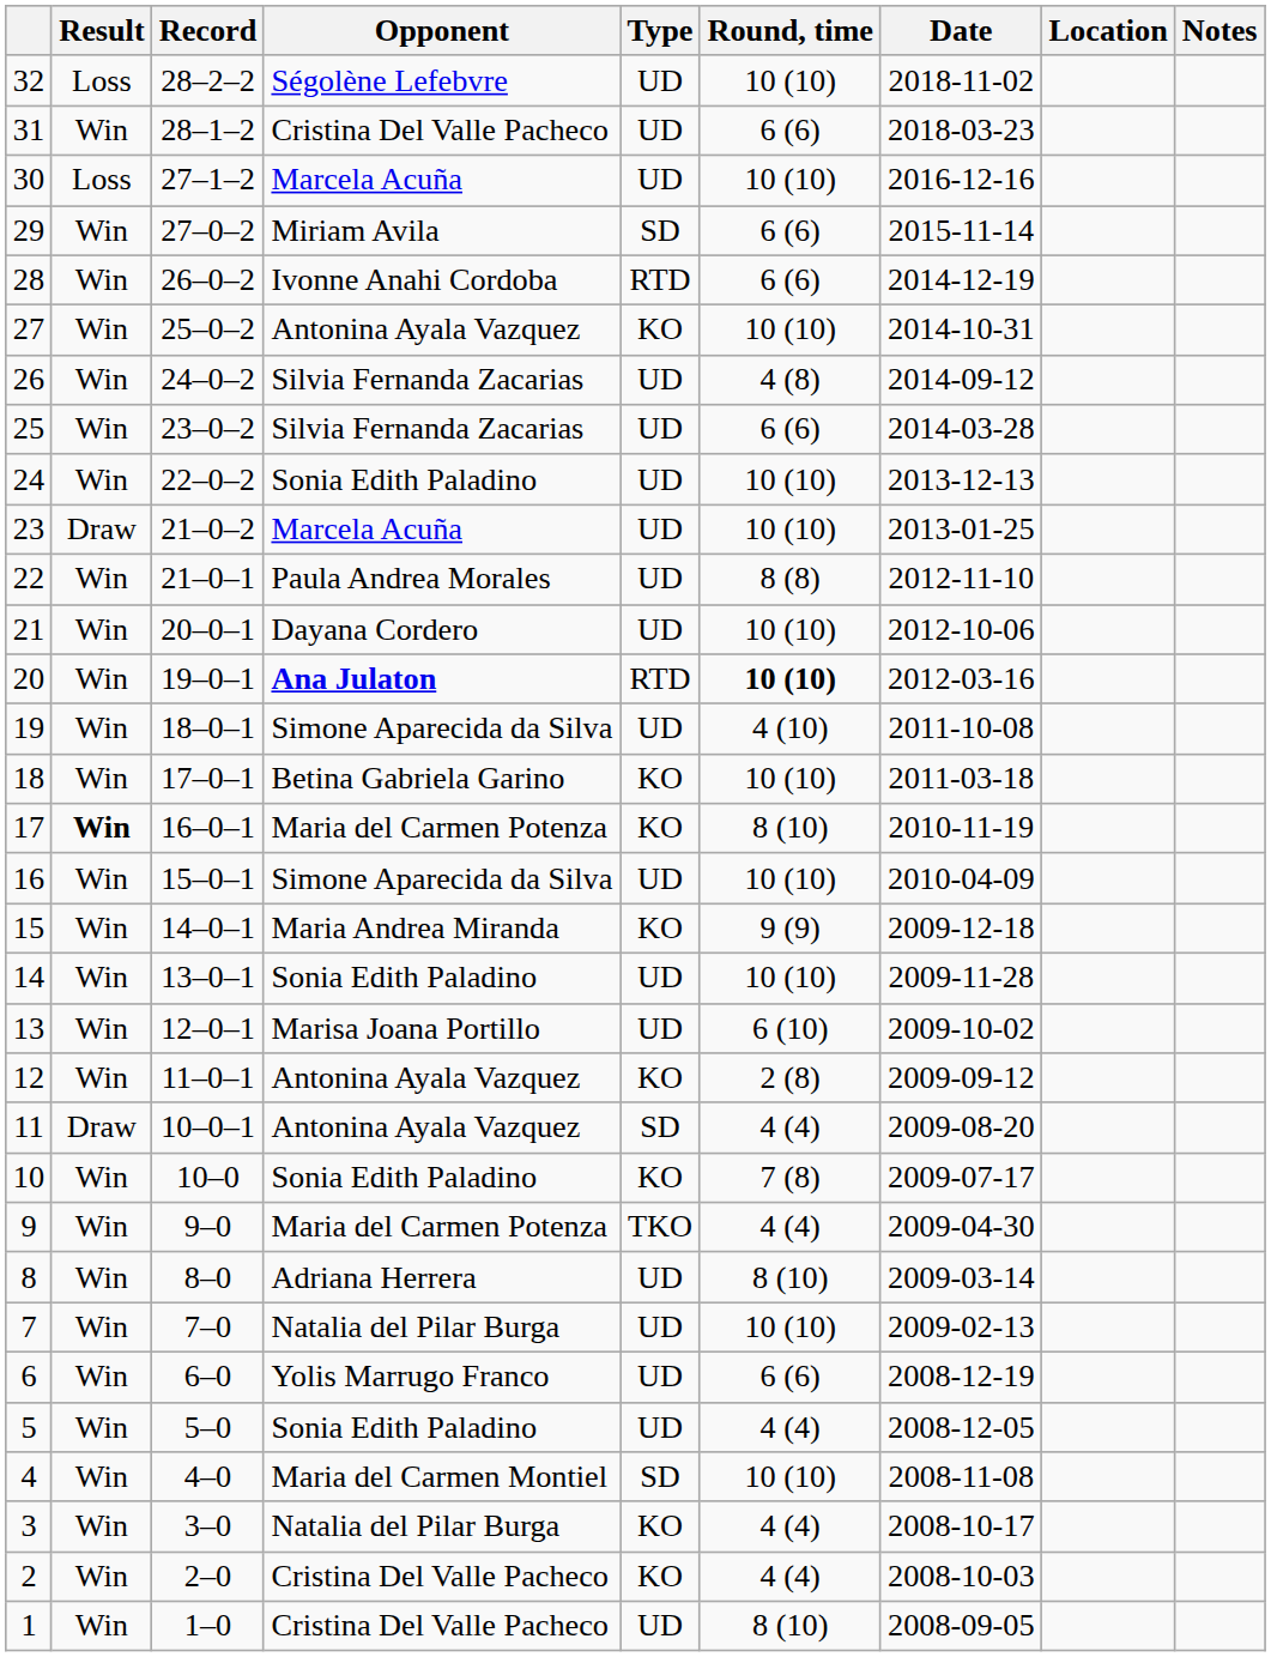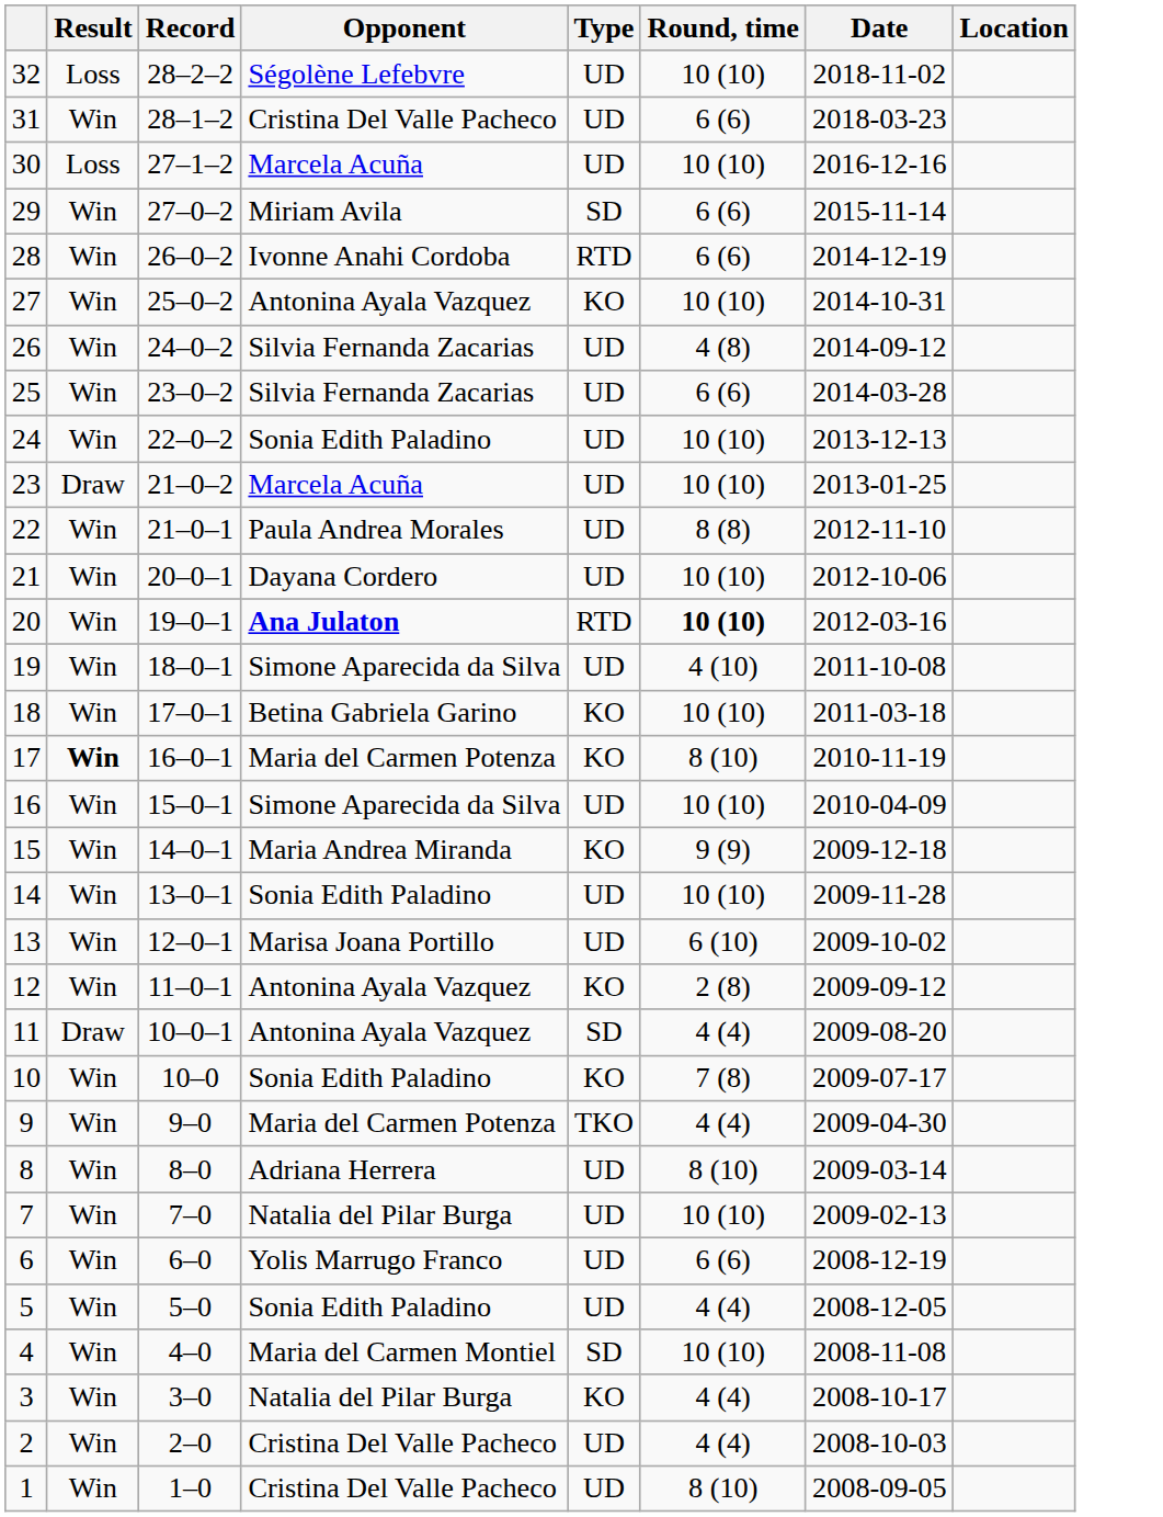- column: Notes
2 | Type: KO -> UD
